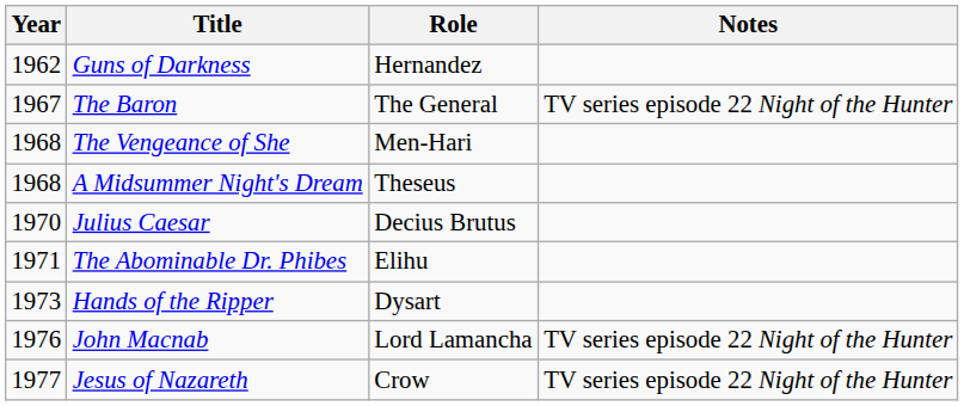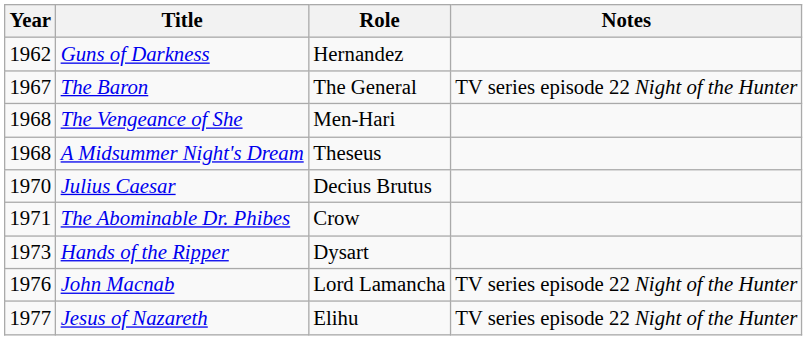The Abominable Dr. Phibes | Role: Elihu -> Crow
Jesus of Nazareth | Role: Crow -> Elihu
